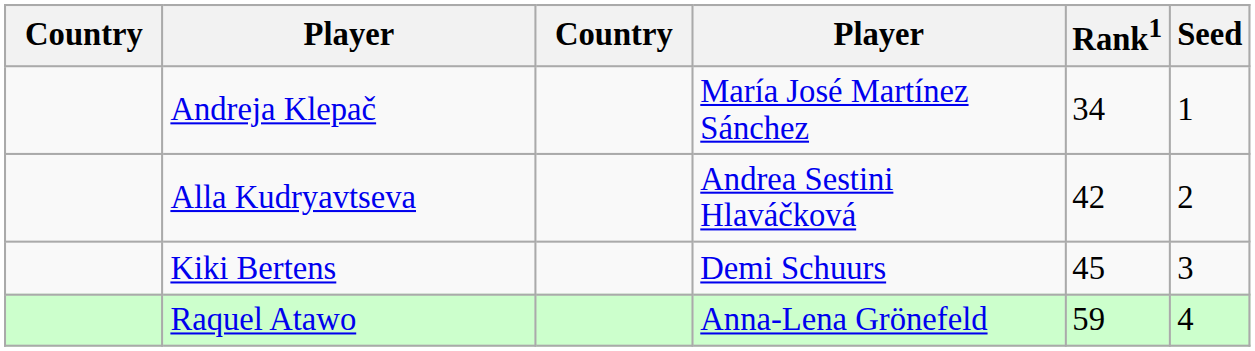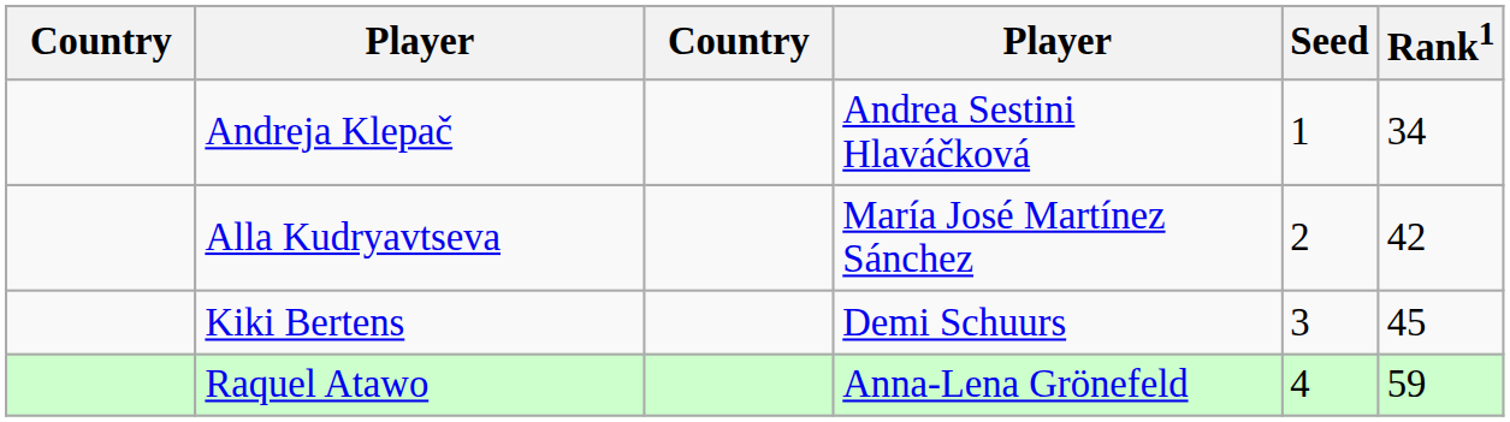columns swapped: Rank1 <-> Seed
Andreja Klepač | column 4: María José Martínez Sánchez -> Andrea Sestini Hlaváčková
Alla Kudryavtseva | column 4: Andrea Sestini Hlaváčková -> María José Martínez Sánchez
